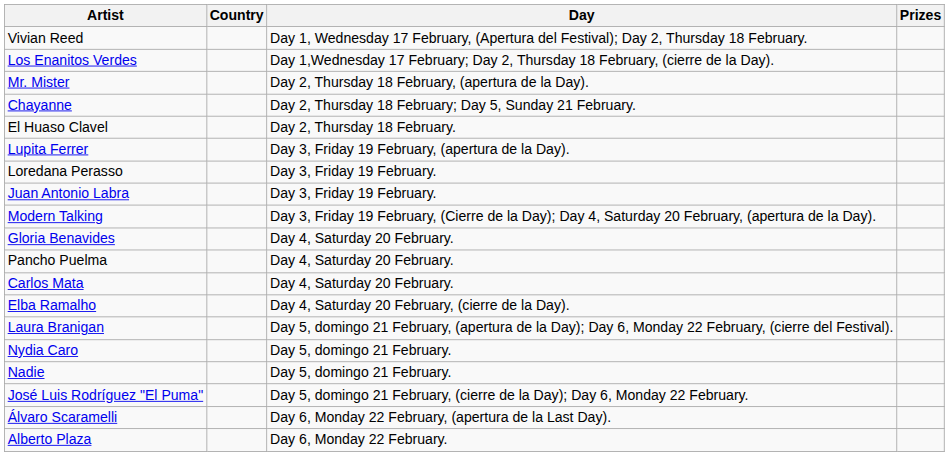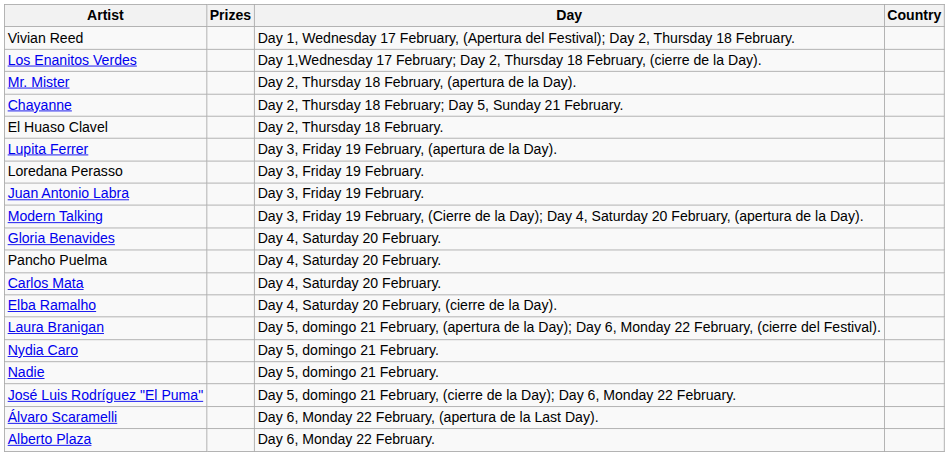columns swapped: Country <-> Prizes
